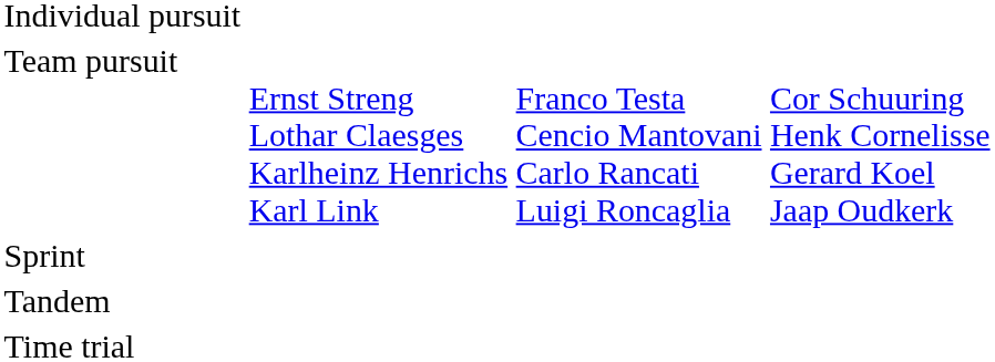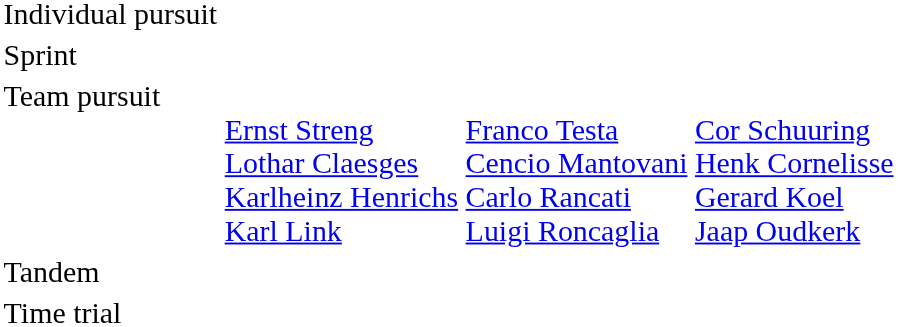rows swapped: Team pursuit <-> Sprint
